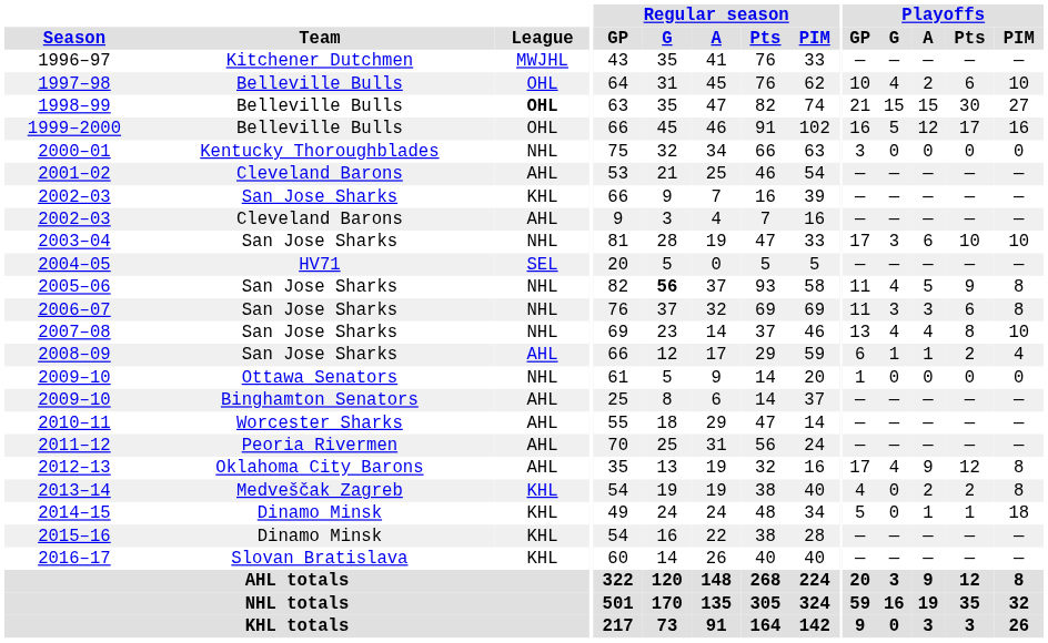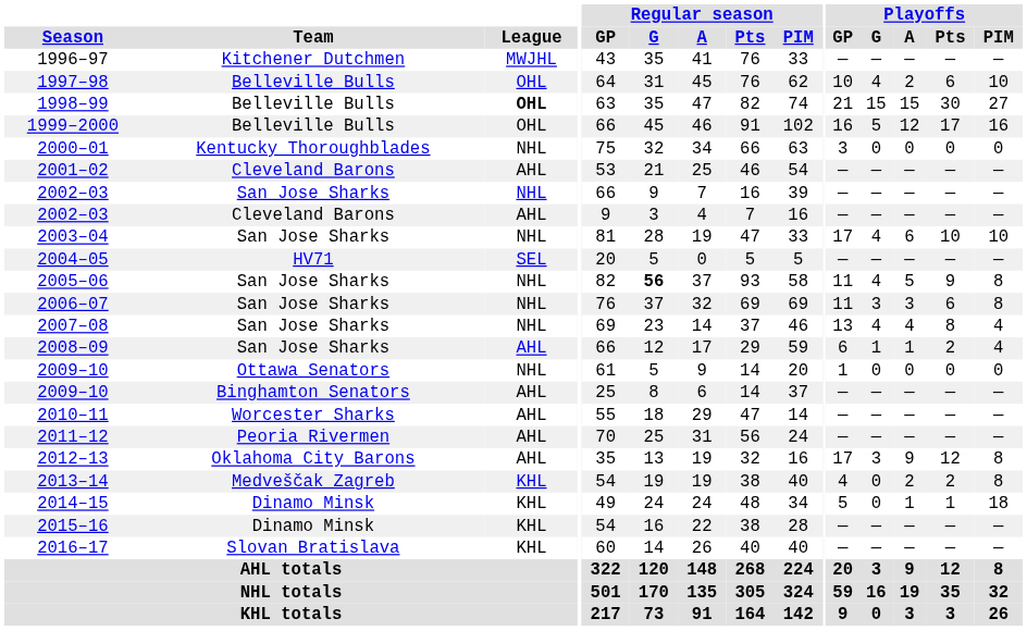2002–03 / San Jose Sharks | League: KHL -> NHL
2003–04 | Playoffs / G: 3 -> 4
2007–08 | Playoffs / PIM: 10 -> 4
2012–13 | Playoffs / G: 4 -> 3
